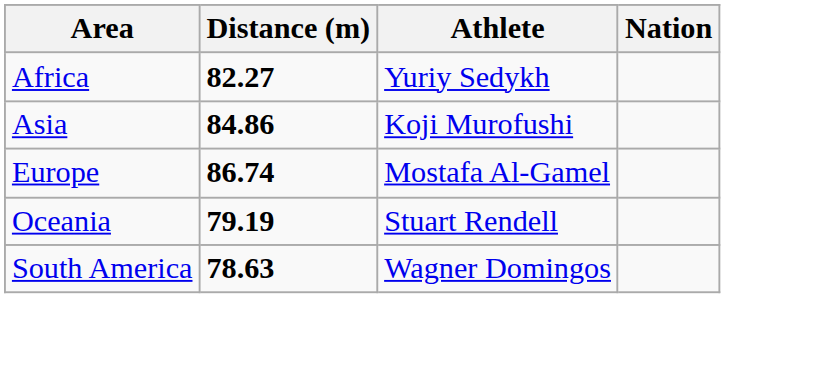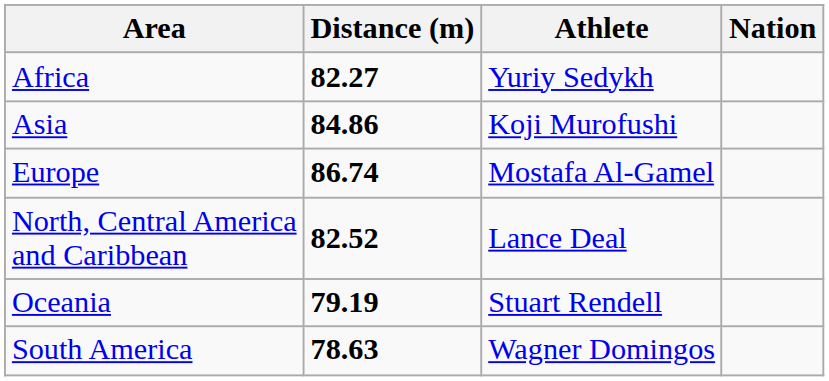+ row: North, Central America and Caribbean | 82.52 | Lance Deal
